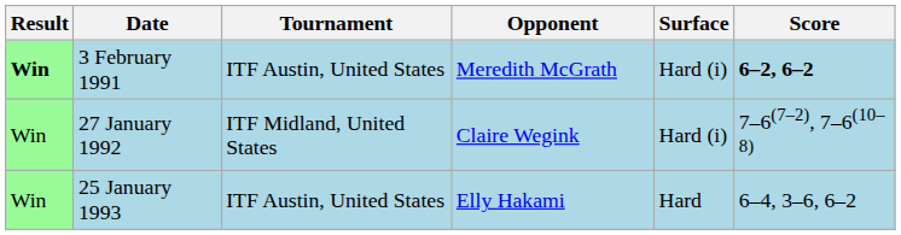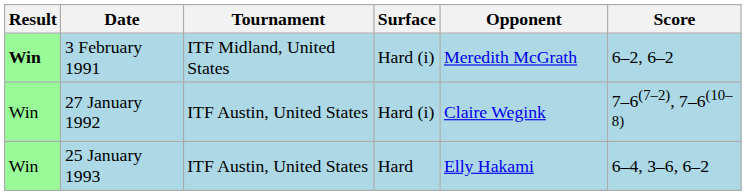columns swapped: Surface <-> Opponent
3 February 1991 | Tournament: ITF Austin, United States -> ITF Midland, United States
3 February 1991 | Score: bold -> normal
27 January 1992 | Tournament: ITF Midland, United States -> ITF Austin, United States
